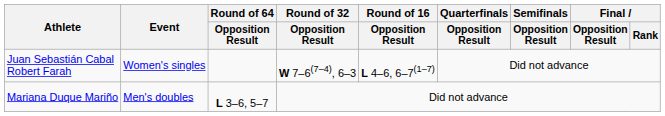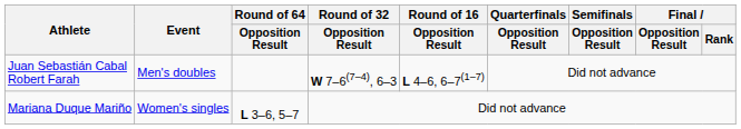Juan Sebastián Cabal Robert Farah | Event: Women's singles -> Men's doubles
Mariana Duque Mariño | Event: Men's doubles -> Women's singles
